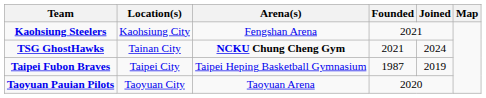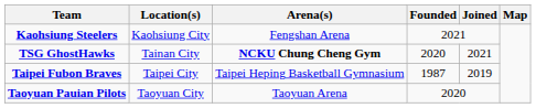TSG GhostHawks | Founded: 2021 -> 2020
TSG GhostHawks | Joined: 2024 -> 2021
